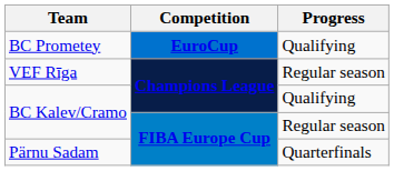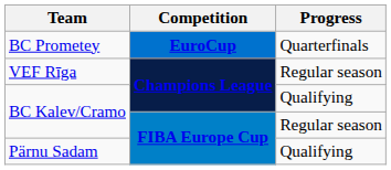BC Prometey | Progress: Qualifying -> Quarterfinals
Pärnu Sadam | Progress: Quarterfinals -> Qualifying
